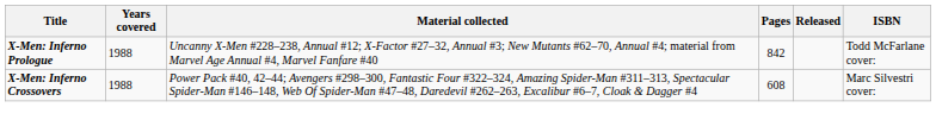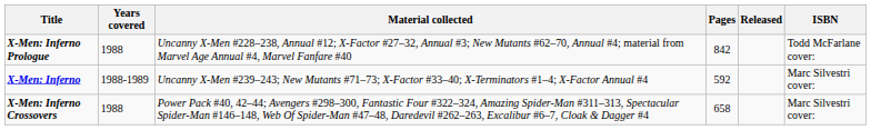+ row: X-Men: Inferno | 1988-1989 | Uncanny X-Men #239–243; New Mutants #71–73; X-Factor #33–40; X-Terminators #1–4; X-Factor Annual #4 | 592 | Marc Silvestri cover:
X-Men: Inferno Crossovers | Pages: 608 -> 658
